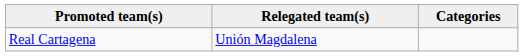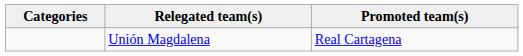columns swapped: Categories <-> Promoted team(s)
